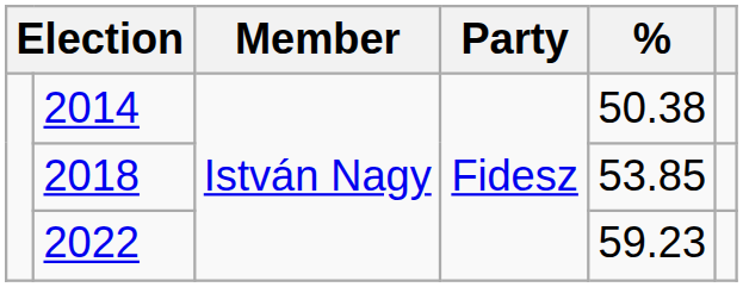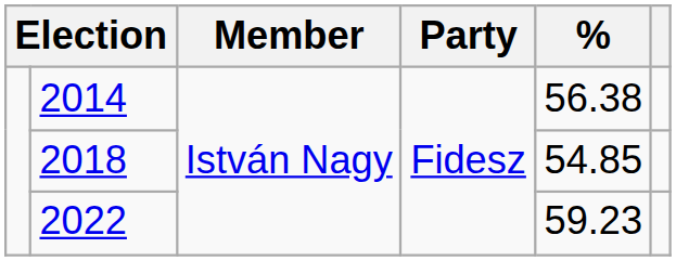2014 | %: 50.38 -> 56.38
2018 | %: 53.85 -> 54.85
